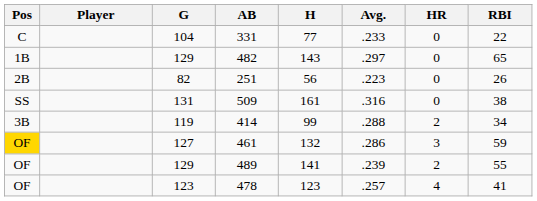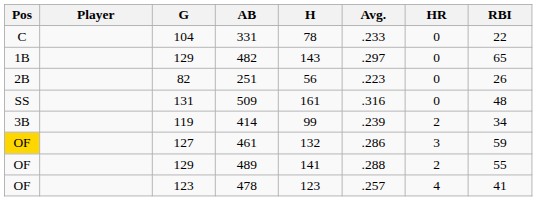331 | H: 77 -> 78
509 | RBI: 38 -> 48
414 | Avg.: .288 -> .239
489 | Avg.: .239 -> .288
